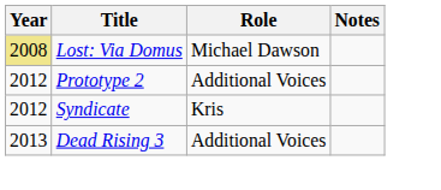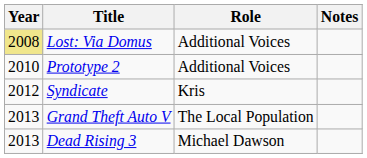Lost: Via Domus | Role: Michael Dawson -> Additional Voices
Prototype 2 | Year: 2012 -> 2010
+ row: 2013 | Grand Theft Auto V | The Local Population
Dead Rising 3 | Role: Additional Voices -> Michael Dawson
